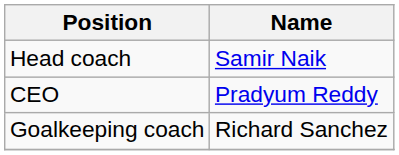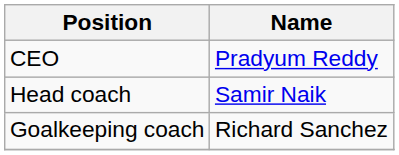rows swapped: CEO <-> Head coach
